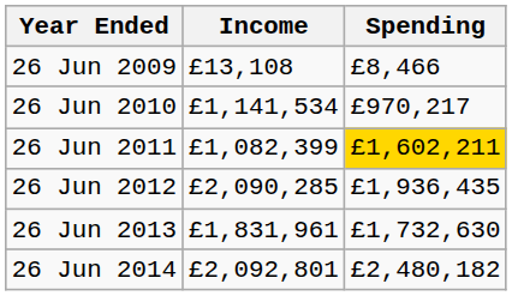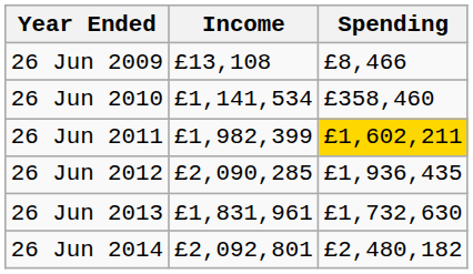26 Jun 2010 | Spending: £970,217 -> £358,460
26 Jun 2011 | Income: £1,082,399 -> £1,982,399
